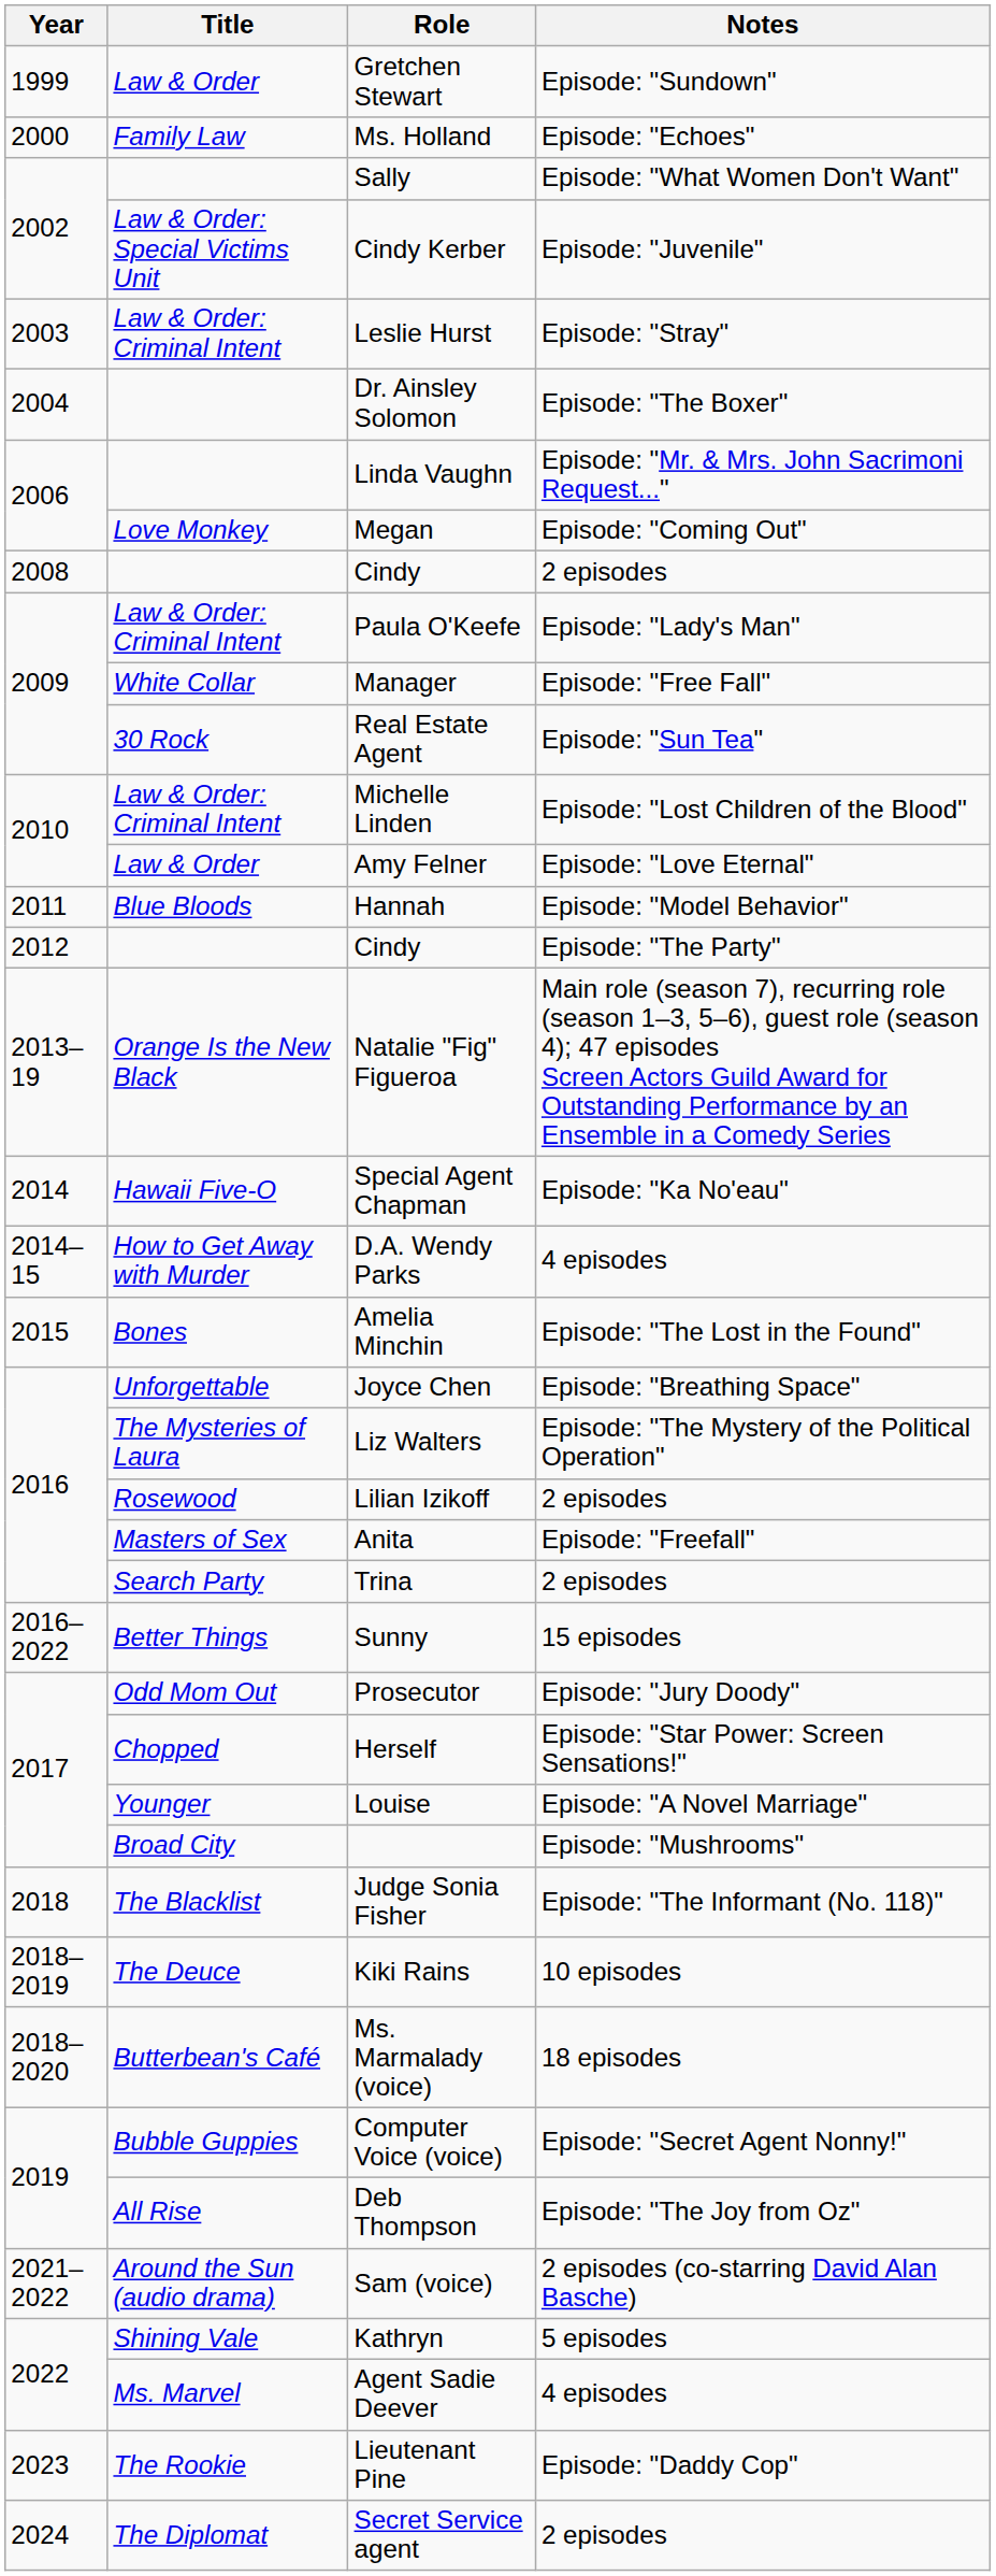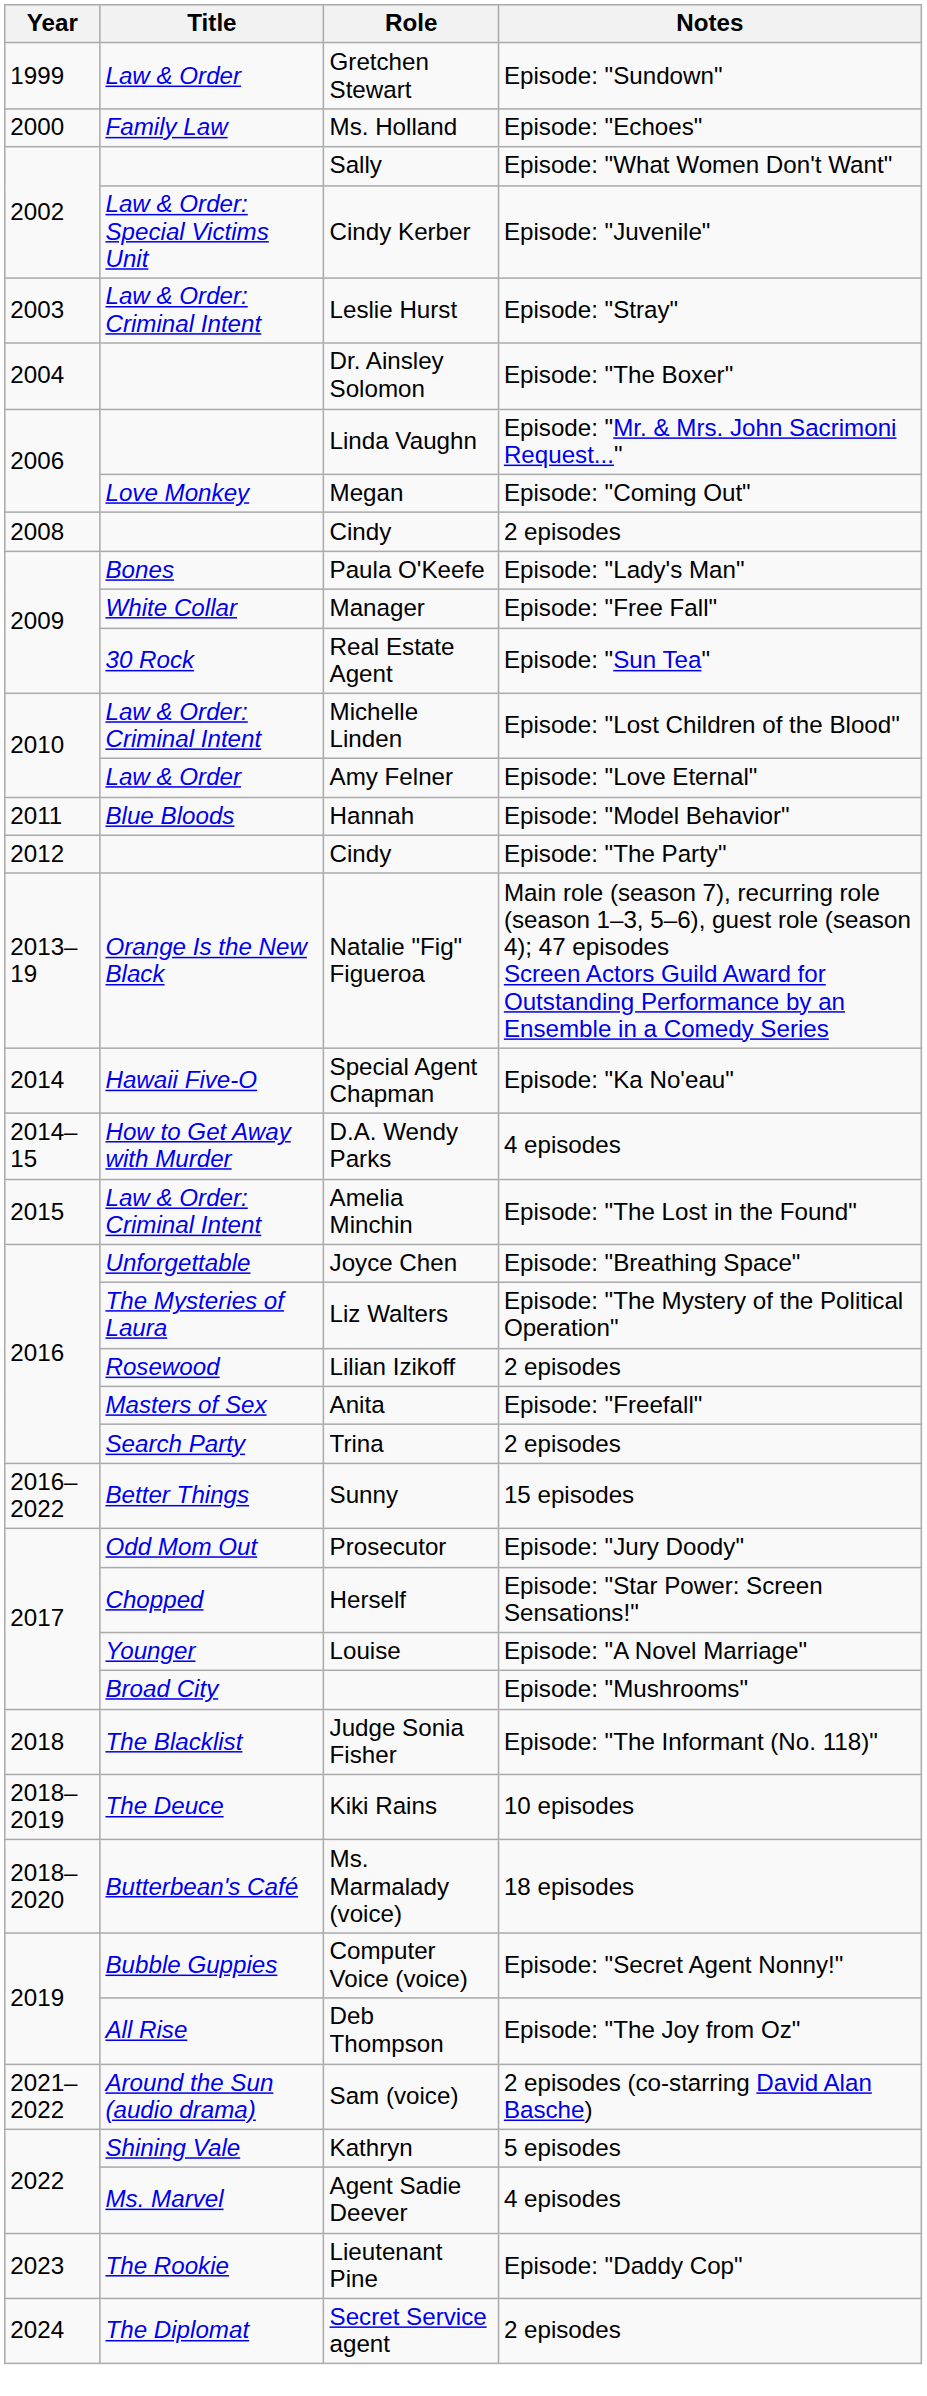Paula O'Keefe | Title: Law & Order: Criminal Intent -> Bones
Amelia Minchin | Title: Bones -> Law & Order: Criminal Intent
